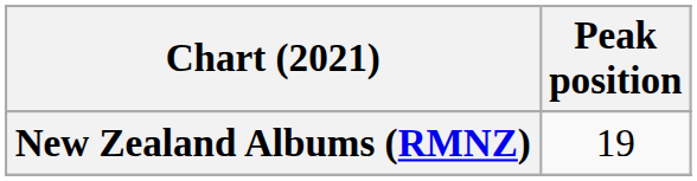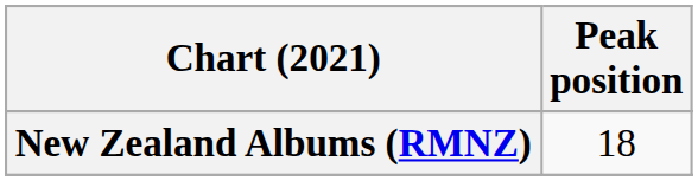New Zealand Albums (RMNZ) | Peak position: 19 -> 18
